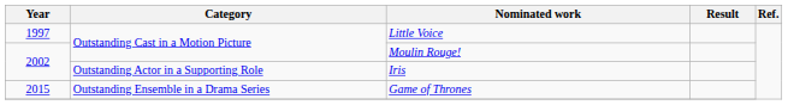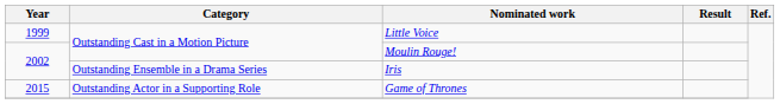Little Voice | Year: 1997 -> 1999
Iris | Category: Outstanding Actor in a Supporting Role -> Outstanding Ensemble in a Drama Series
Game of Thrones | Category: Outstanding Ensemble in a Drama Series -> Outstanding Actor in a Supporting Role
